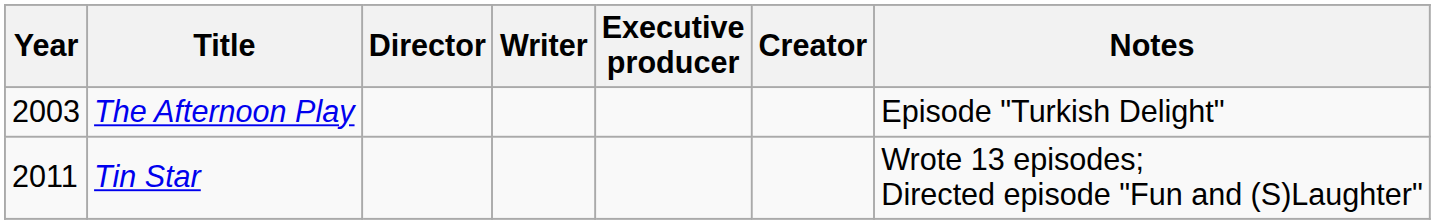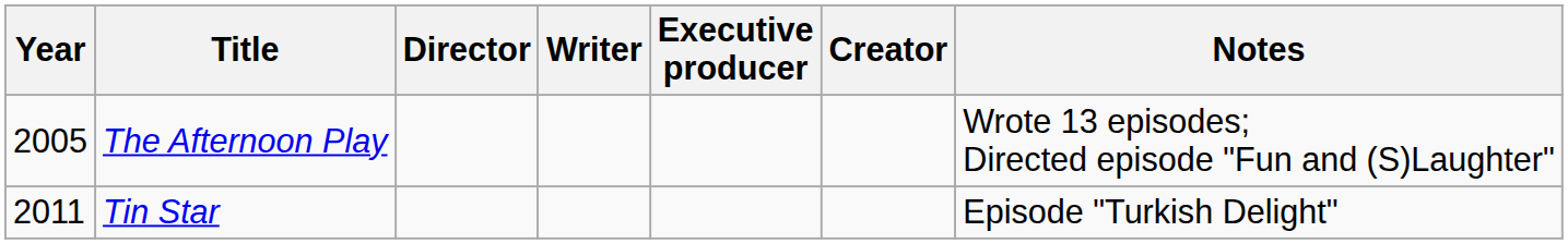The Afternoon Play | Year: 2003 -> 2005
The Afternoon Play | Notes: Episode "Turkish Delight" -> Wrote 13 episodes; Directed episode "Fun and (S)Laughter"
Tin Star | Notes: Wrote 13 episodes; Directed episode "Fun and (S)Laughter" -> Episode "Turkish Delight"
